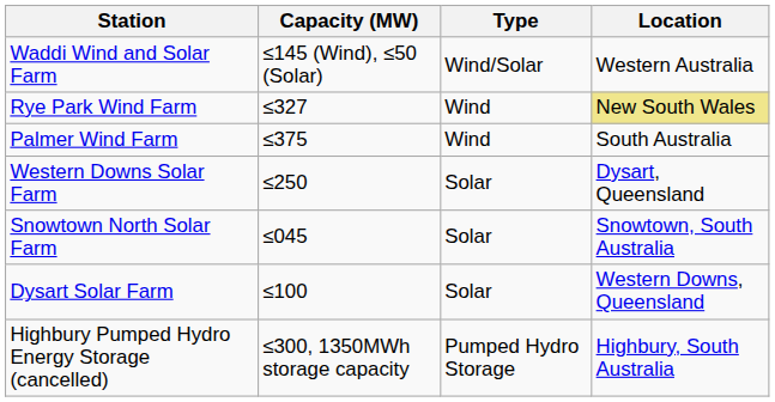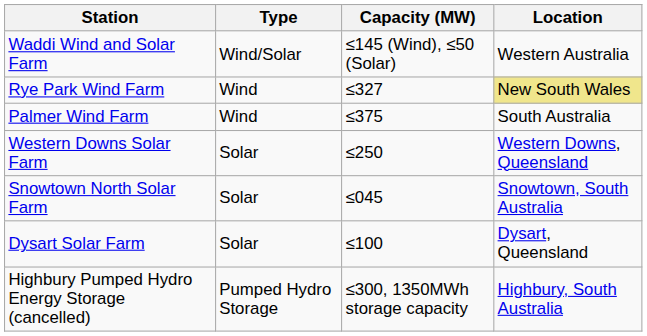columns swapped: Type <-> Capacity (MW)
Western Downs Solar Farm | Location: Dysart, Queensland -> Western Downs, Queensland
Dysart Solar Farm | Location: Western Downs, Queensland -> Dysart, Queensland
